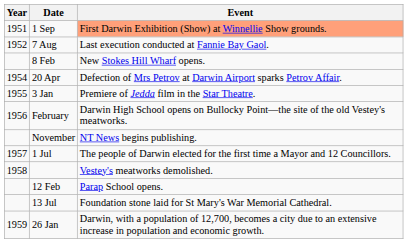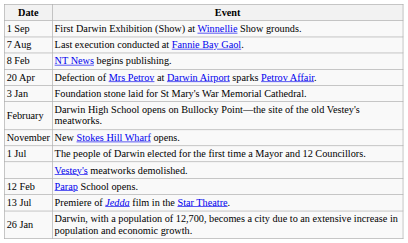- column: Year | 1951 | 1952 | 1954 | 1955 | 1956 | 1957 | 1958 | 1959
1 Sep | Event: lightsalmon background -> no background
8 Feb | Event: New Stokes Hill Wharf opens. -> NT News begins publishing.
3 Jan | Event: Premiere of Jedda film in the Star Theatre. -> Foundation stone laid for St Mary's War Memorial Cathedral.
November | Event: NT News begins publishing. -> New Stokes Hill Wharf opens.
13 Jul | Event: Foundation stone laid for St Mary's War Memorial Cathedral. -> Premiere of Jedda film in the Star Theatre.
